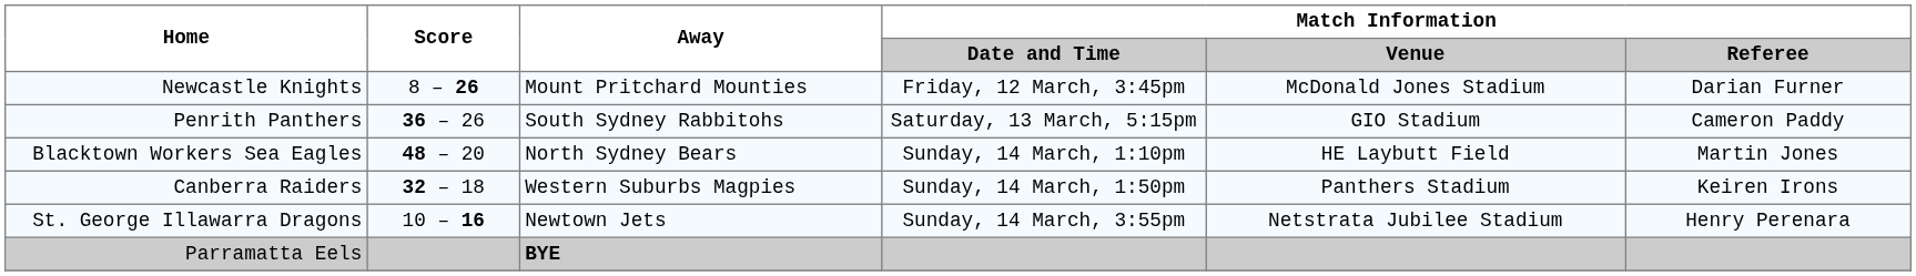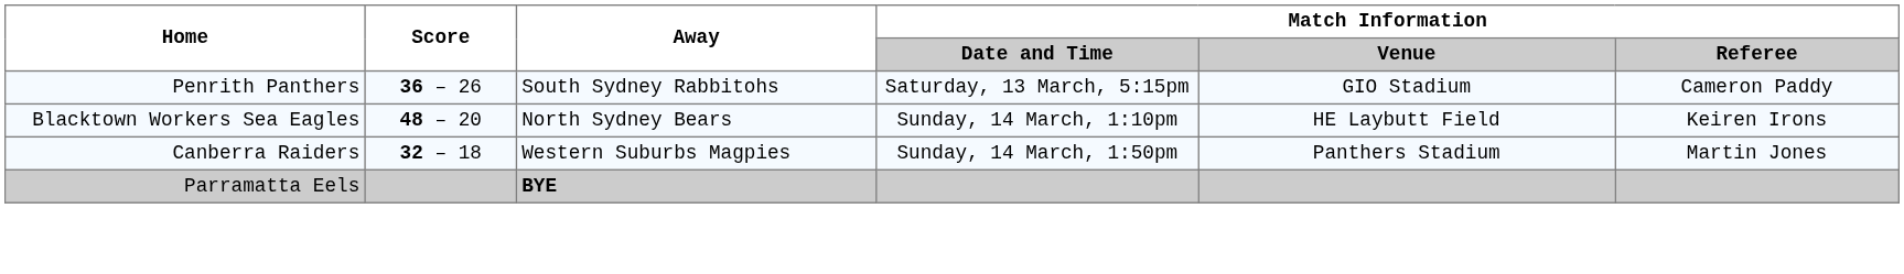- row: Newcastle Knights | 8 – 26 | Mount Pritchard Mounties | Friday, 12 March, 3:45pm | McDonald Jones Stadium | Darian Furner
Blacktown Workers Sea Eagles | Match Information / Referee: Martin Jones -> Keiren Irons
Canberra Raiders | Match Information / Referee: Keiren Irons -> Martin Jones
- row: St. George Illawarra Dragons | 10 – 16 | Newtown Jets | Sunday, 14 March, 3:55pm | Netstrata Jubilee Stadium | Henry Perenara
